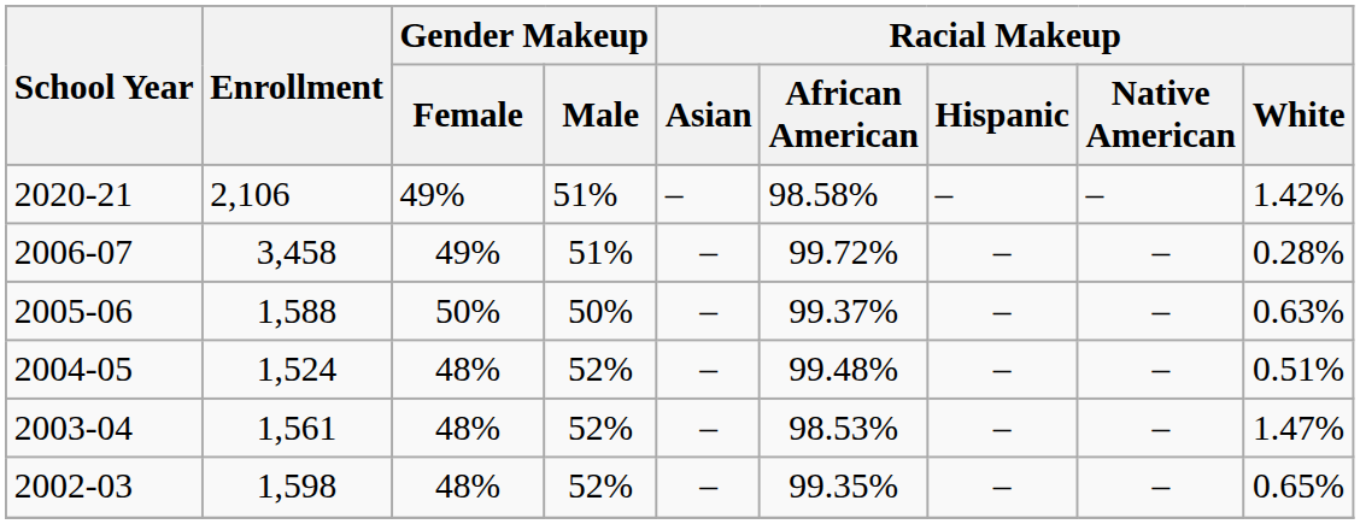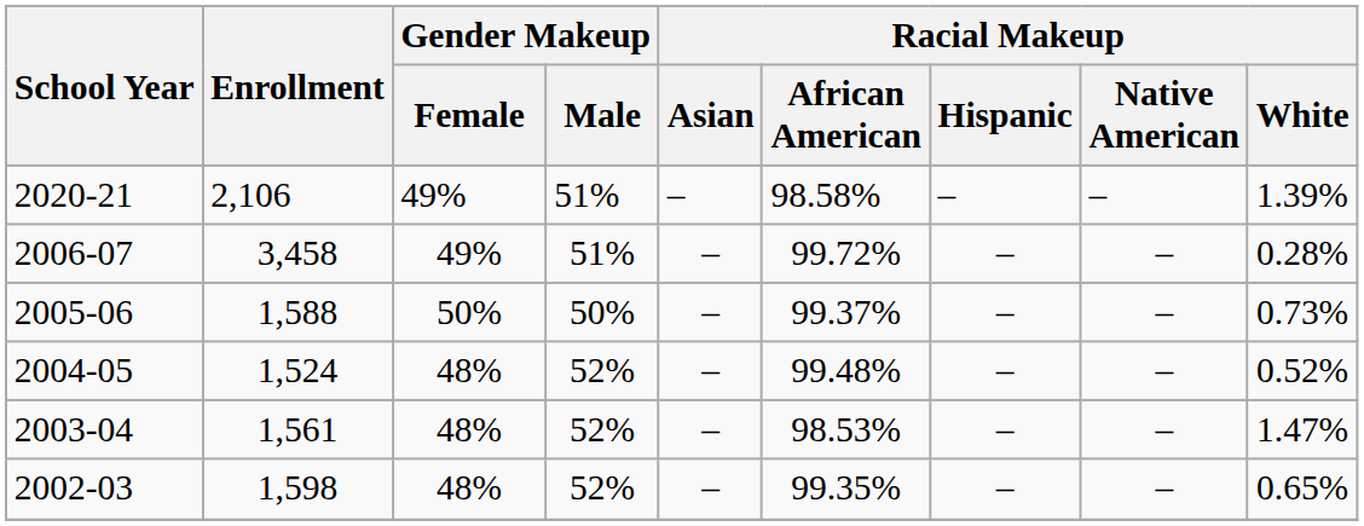2020-21 | Racial Makeup / White: 1.42% -> 1.39%
2005-06 | Racial Makeup / White: 0.63% -> 0.73%
2004-05 | Racial Makeup / White: 0.51% -> 0.52%
